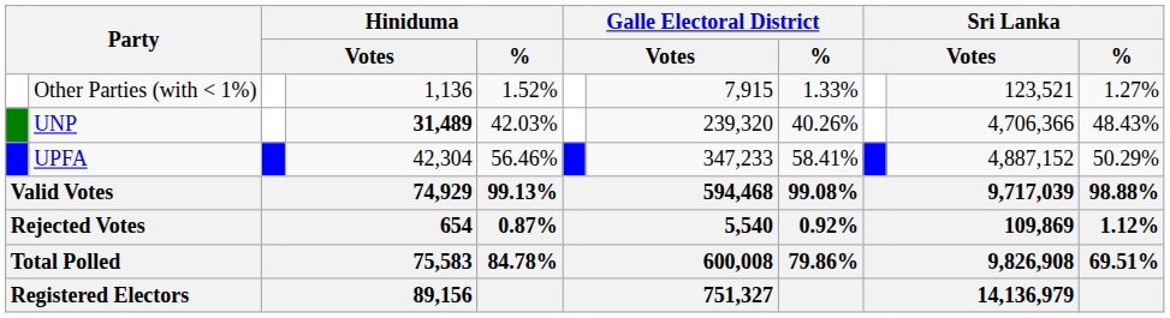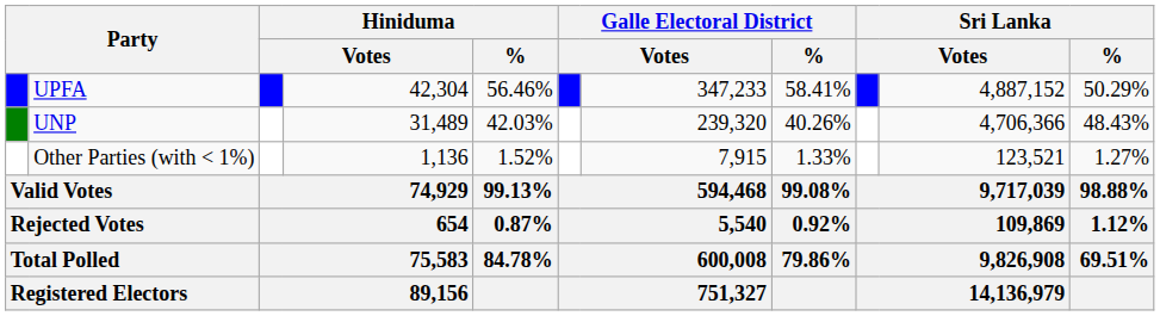rows swapped: UPFA <-> Other Parties (with < 1%)
UNP | column 4: bold -> normal
